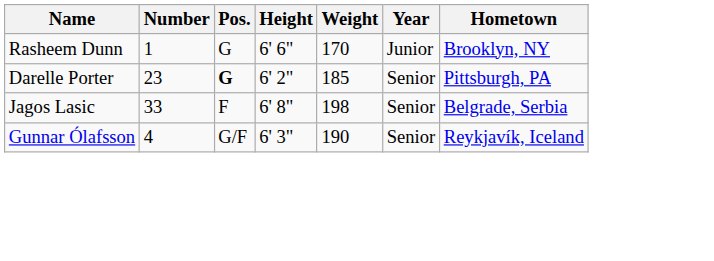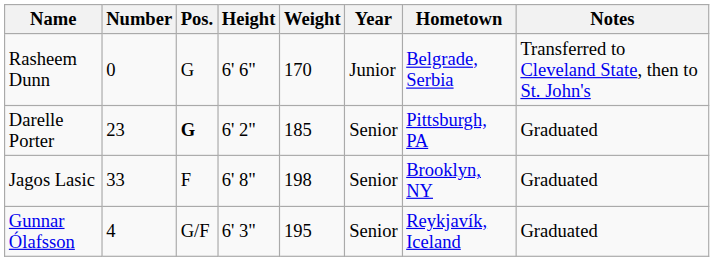+ column: Notes | Transferred to Cleveland State, then to St. John's | Graduated | Graduated | Graduated
Rasheem Dunn | Number: 1 -> 0
Rasheem Dunn | Hometown: Brooklyn, NY -> Belgrade, Serbia
Jagos Lasic | Hometown: Belgrade, Serbia -> Brooklyn, NY
Gunnar Ólafsson | Weight: 190 -> 195
